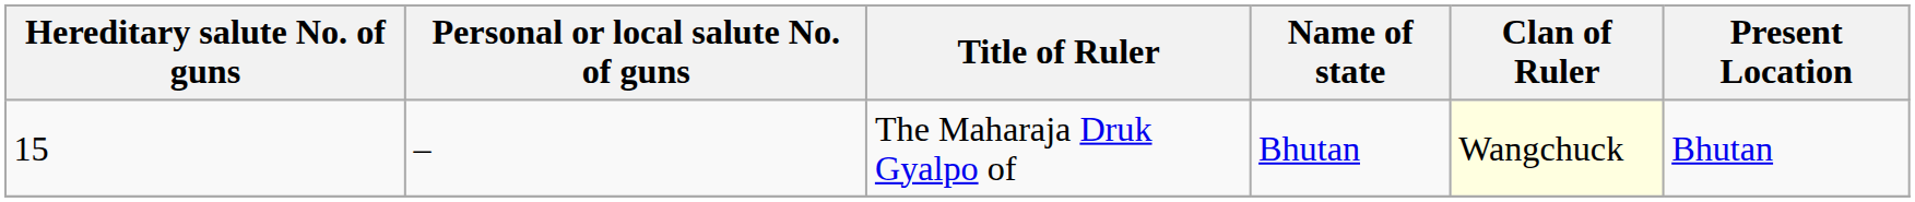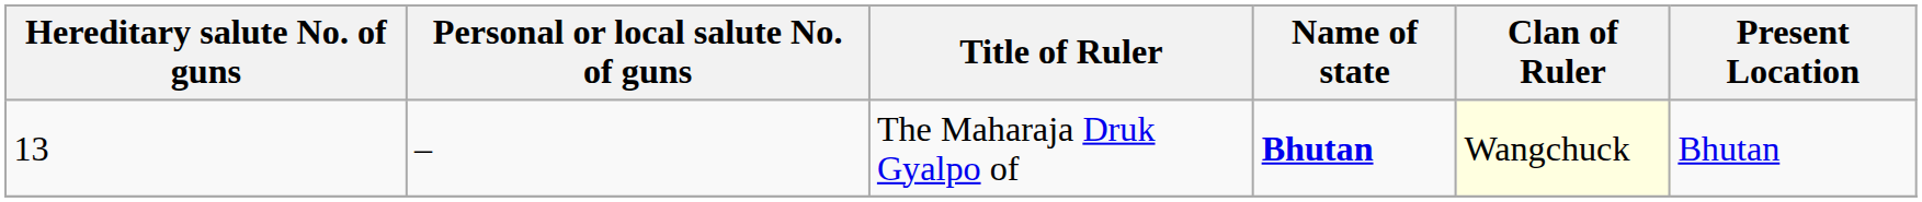The Maharaja Druk Gyalpo of | Hereditary salute No. of guns: 15 -> 13
The Maharaja Druk Gyalpo of | Name of state: normal -> bold
